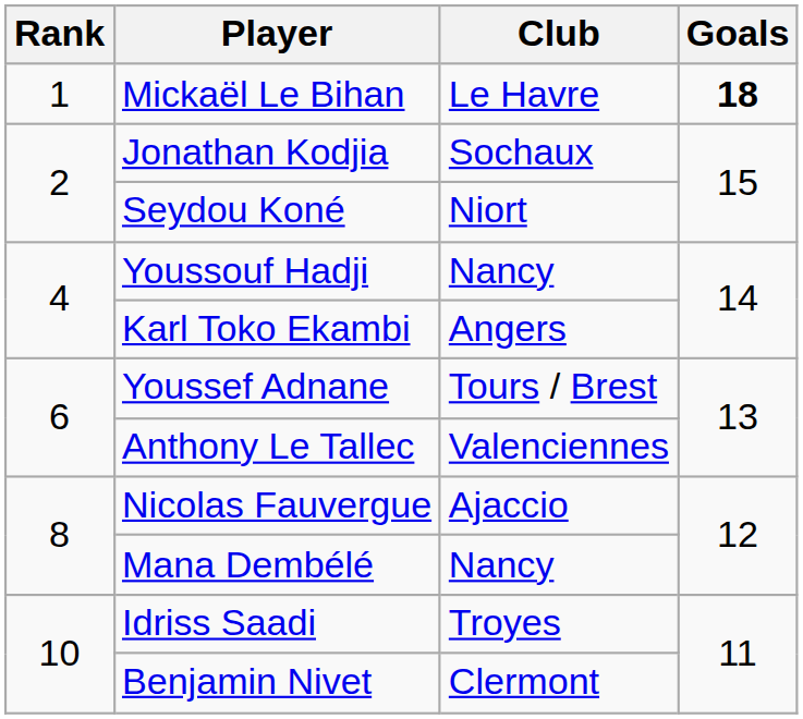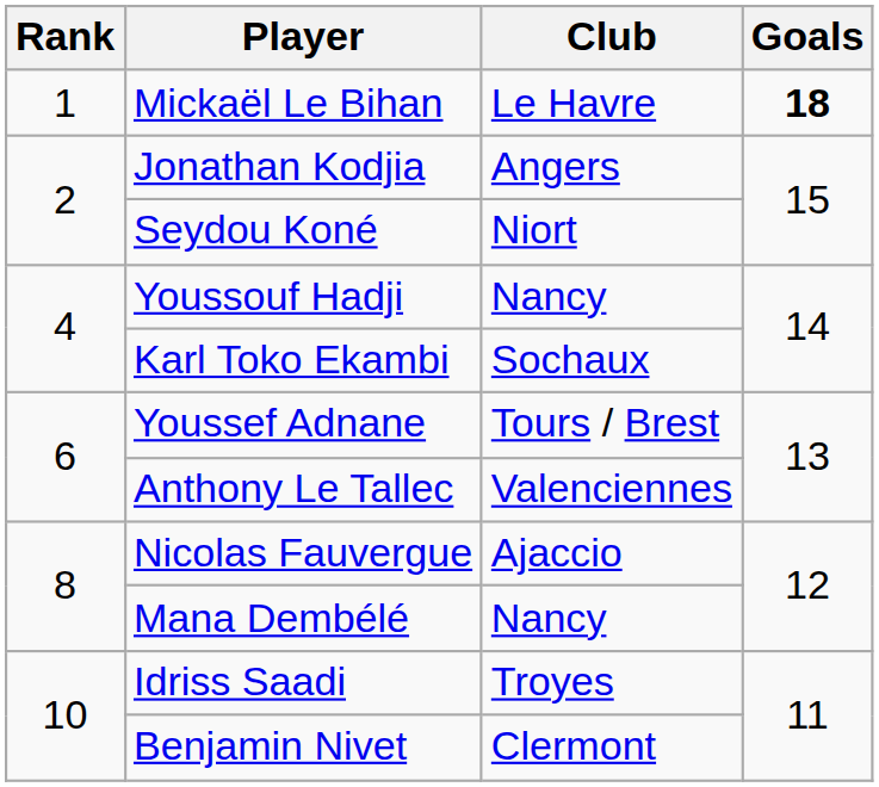Jonathan Kodjia | Club: Sochaux -> Angers
Karl Toko Ekambi | Club: Angers -> Sochaux
